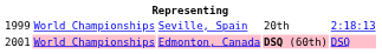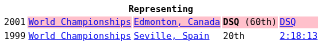rows swapped: Seville, Spain <-> Edmonton, Canada
